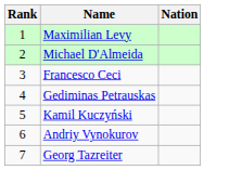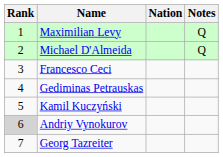+ column: Notes | Q | Q
Andriy Vynokurov | Rank: no background -> lightgrey background
